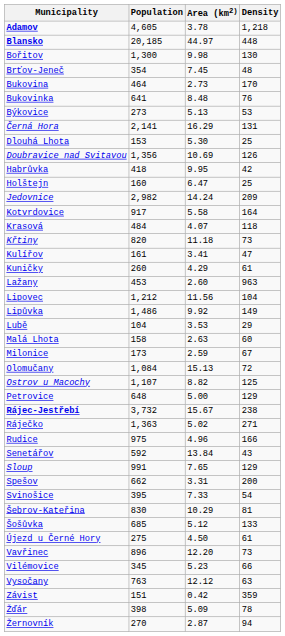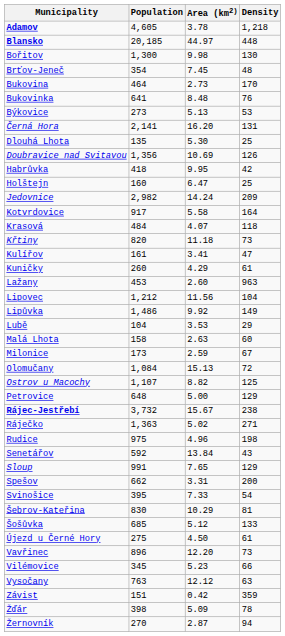Černá Hora | Area (km2): 16.29 -> 16.20
Dlouhá Lhota | Population: 153 -> 135
Rudice | Density: 166 -> 198
